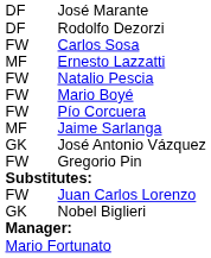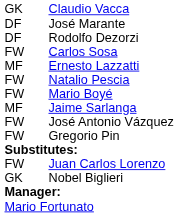+ row: GK | Claudio Vacca
- row: FW | Pío Corcuera
José Antonio Vázquez | column 1: GK -> FW
